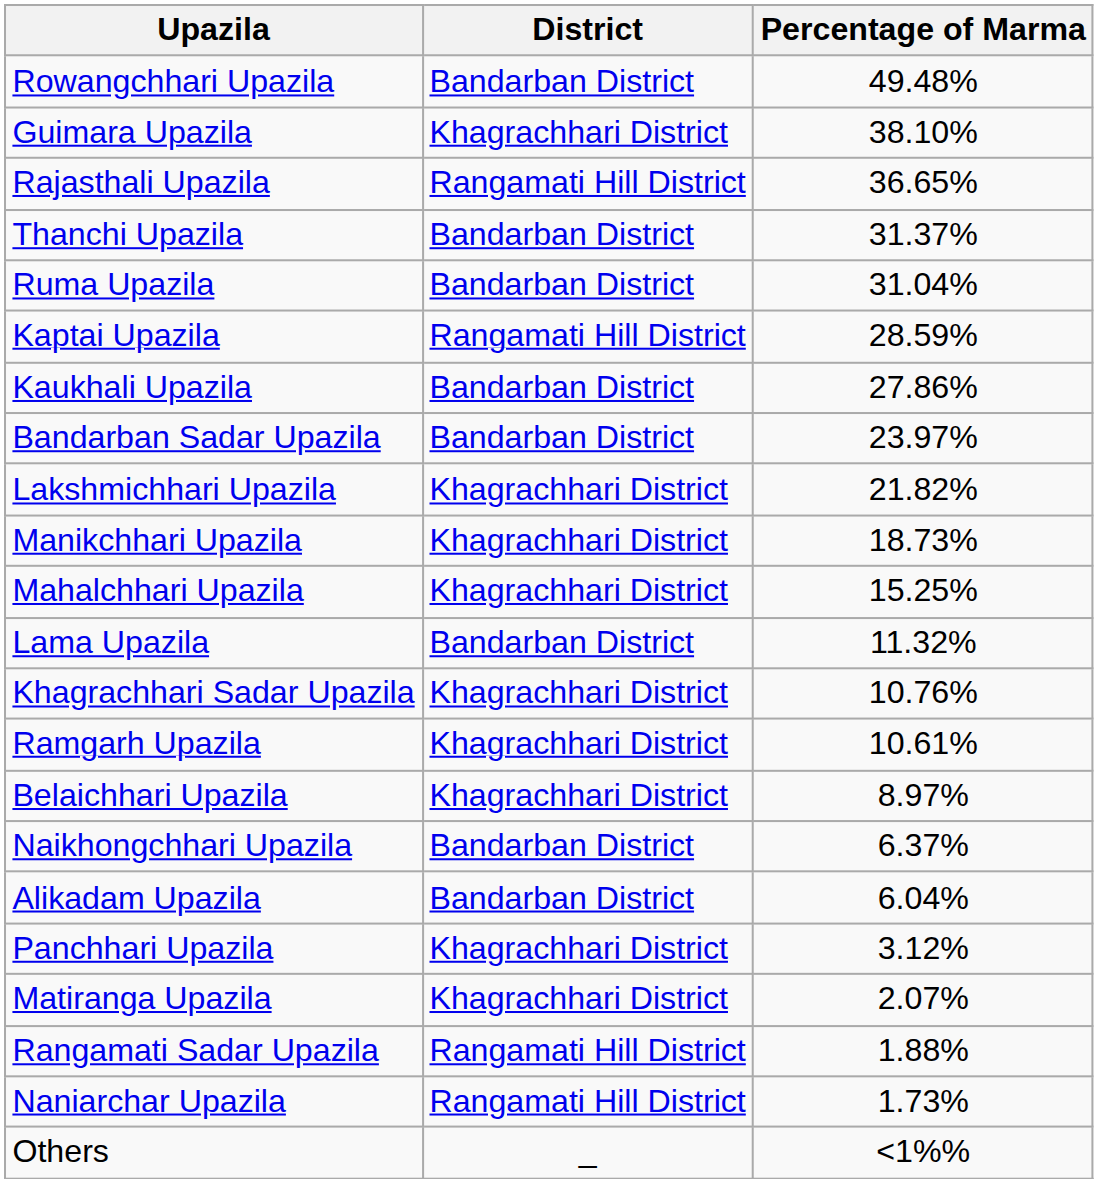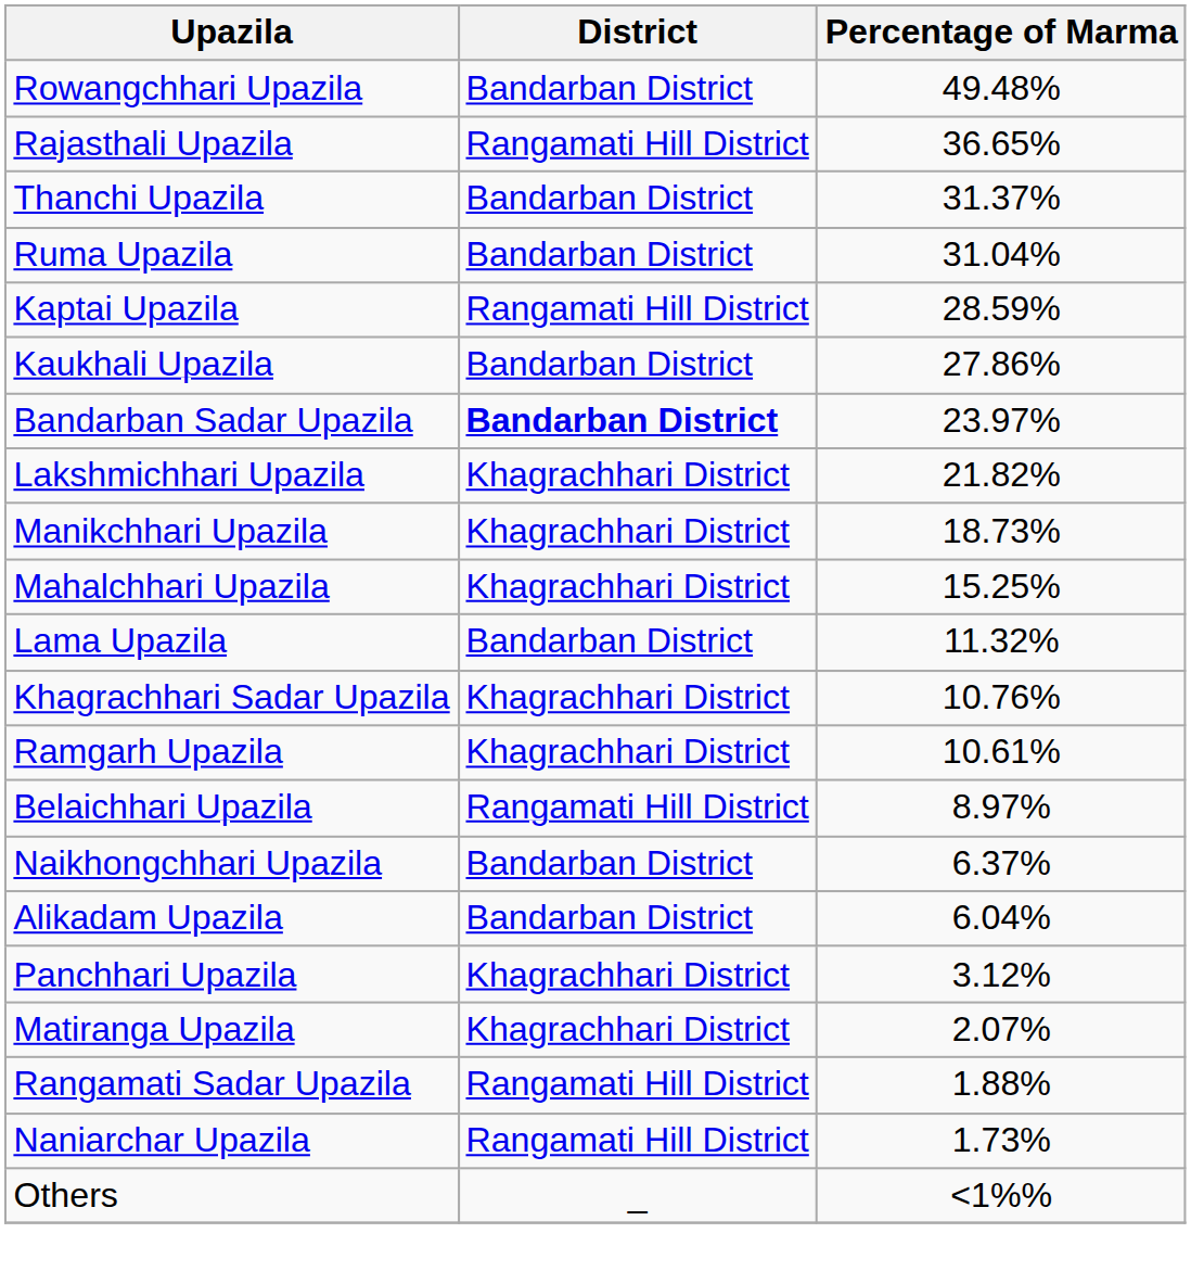- row: Guimara Upazila | Khagrachhari District | 38.10%
Bandarban Sadar Upazila | District: normal -> bold
Belaichhari Upazila | District: Khagrachhari District -> Rangamati Hill District
